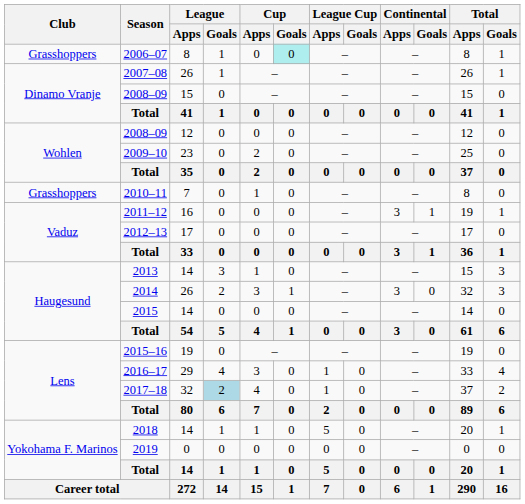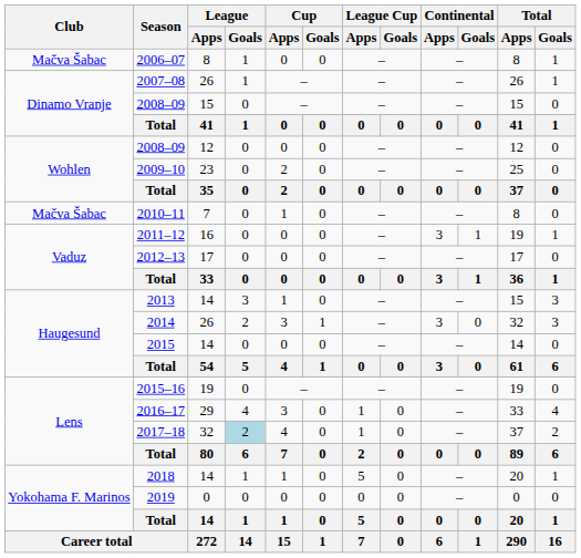2006–07 | Club: Grasshoppers -> Mačva Šabac
2006–07 | Cup / Goals: paleturquoise background -> no background
2010–11 | Club: Grasshoppers -> Mačva Šabac
